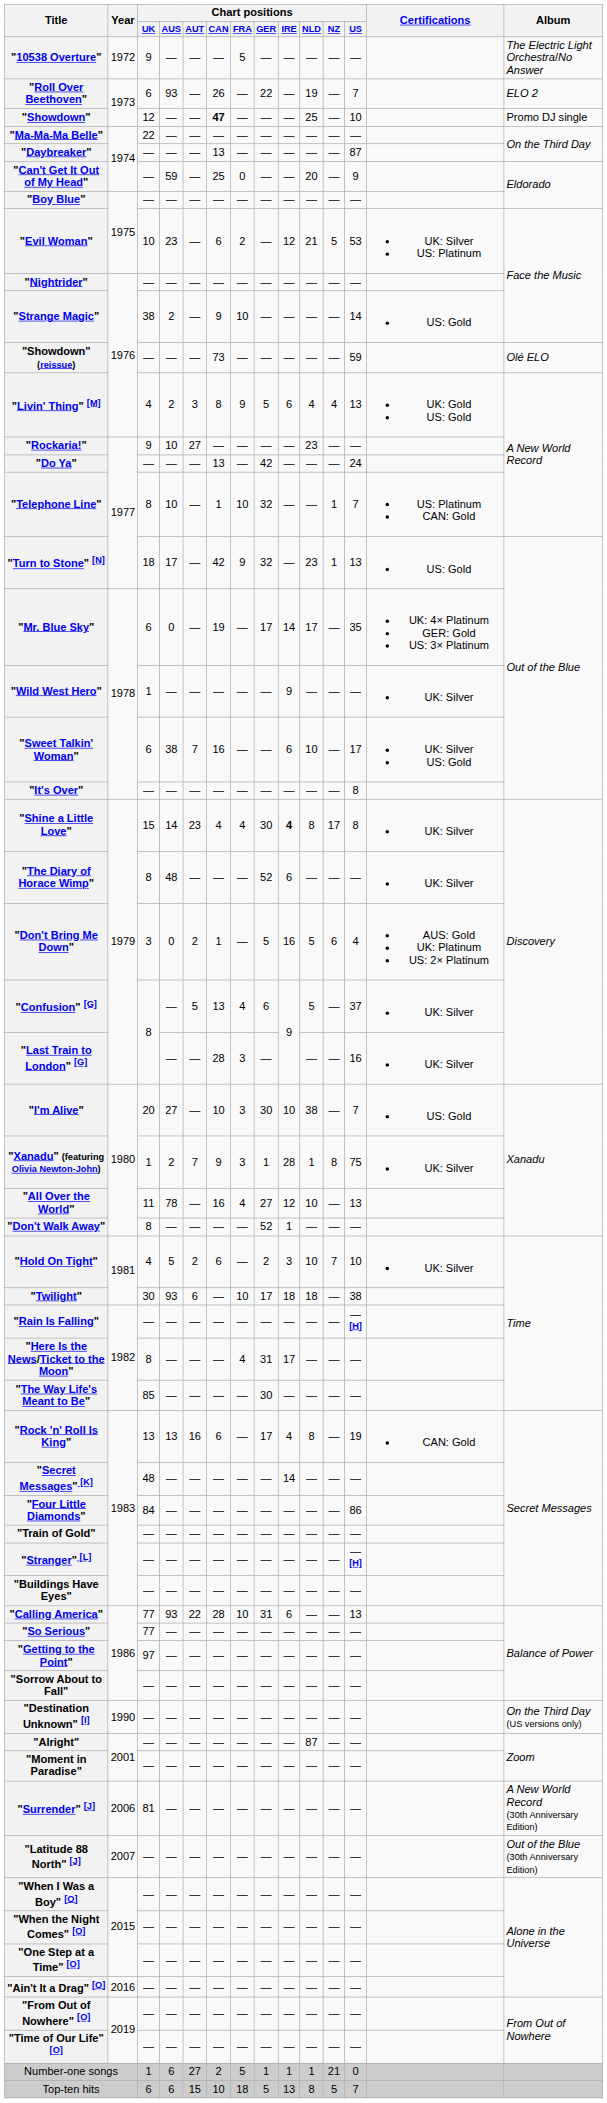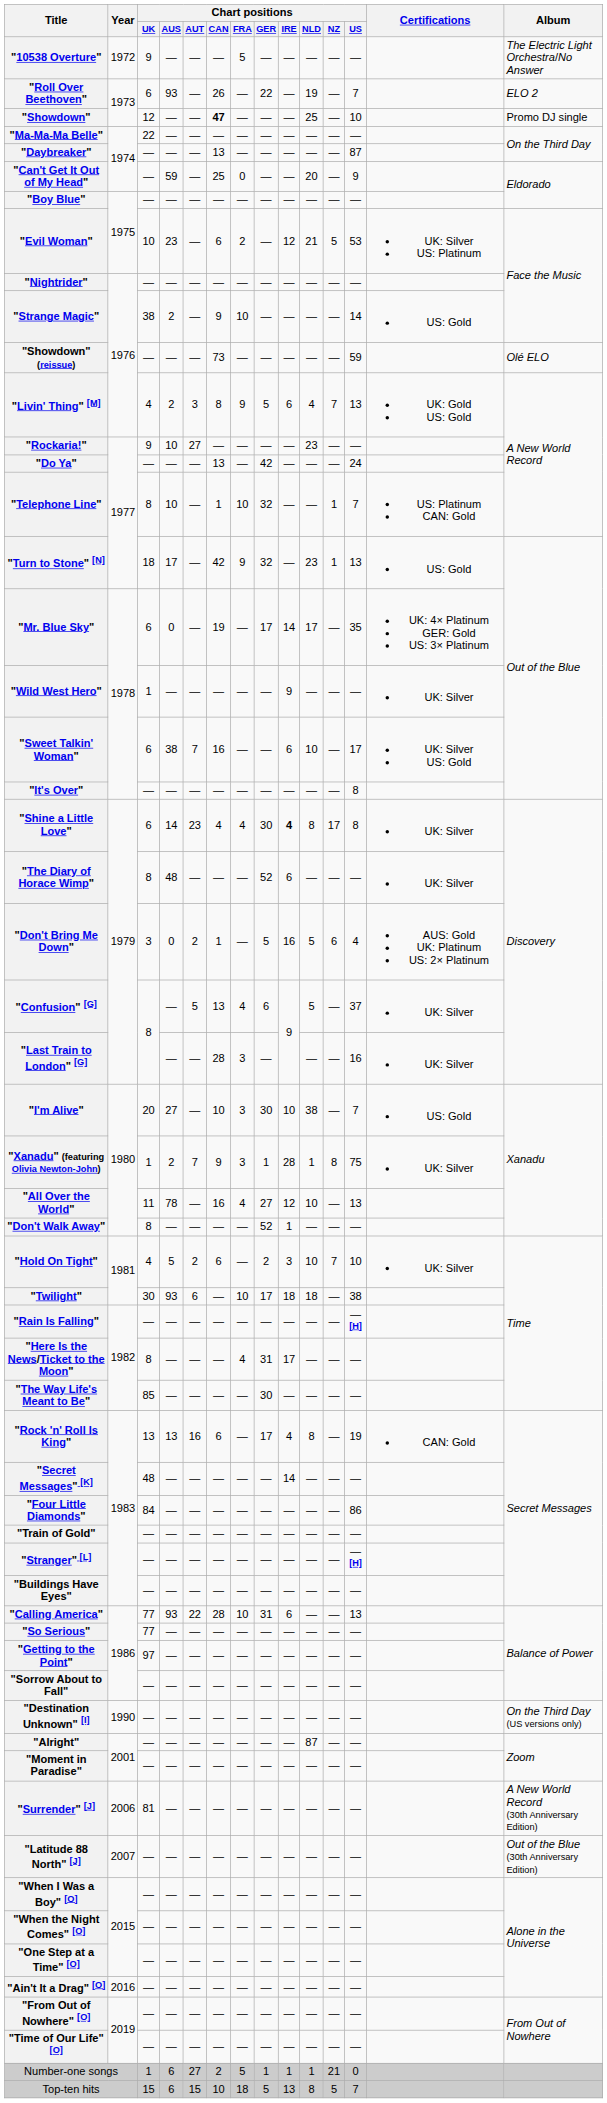"Livin' Thing" [M] | Chart positions / NZ: 4 -> 7
"Shine a Little Love" | Chart positions / UK: 15 -> 6
Top-ten hits | Chart positions / UK: 6 -> 15
